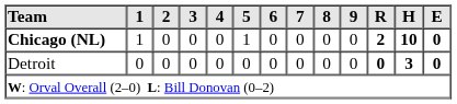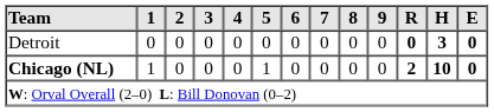rows swapped: Chicago (NL) <-> Detroit
